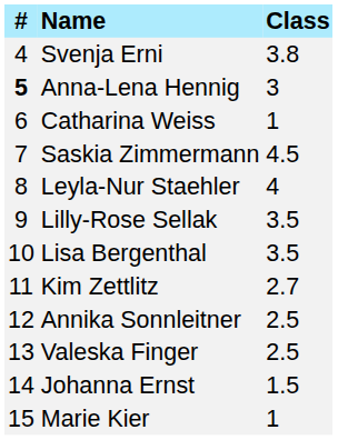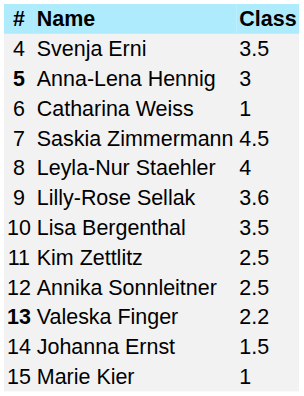Svenja Erni | Class: 3.8 -> 3.5
Lilly-Rose Sellak | Class: 3.5 -> 3.6
Kim Zettlitz | Class: 2.7 -> 2.5
Valeska Finger | #: normal -> bold
Valeska Finger | Class: 2.5 -> 2.2
